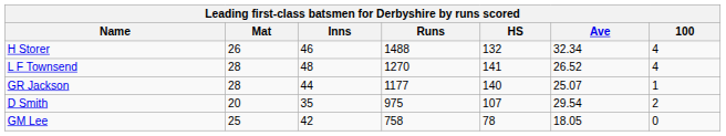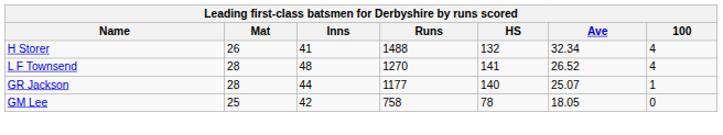H Storer | Inns: 46 -> 41
- row: D Smith | 20 | 35 | 975 | 107 | 29.54 | 2
